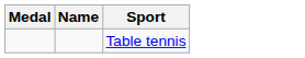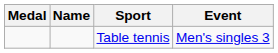+ column: Event | Men's singles 3
